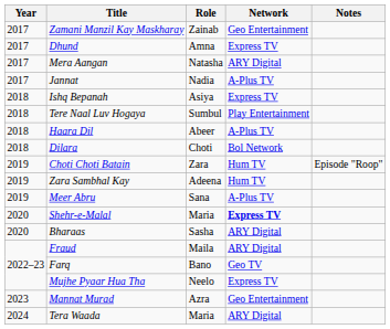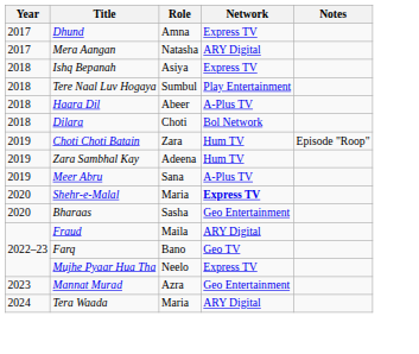- row: 2017 | Zamani Manzil Kay Maskharay | Zainab | Geo Entertainment
- row: 2017 | Jannat | Nadia | A-Plus TV
Bharaas | Network: ARY Digital -> Geo Entertainment
